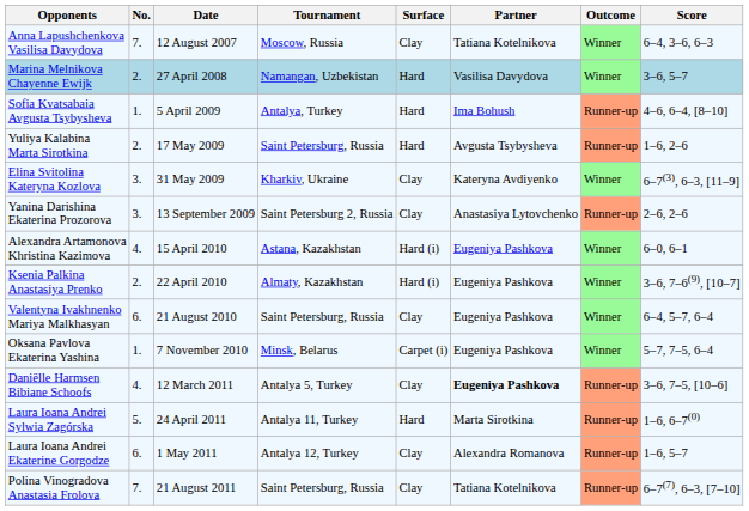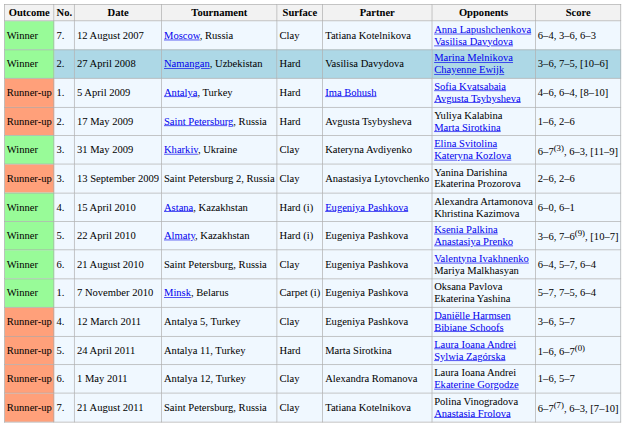columns swapped: Outcome <-> Opponents
27 April 2008 | Score: 3–6, 5–7 -> 3–6, 7–5, [10–6]
22 April 2010 | No.: 2. -> 5.
12 March 2011 | Partner: bold -> normal
12 March 2011 | Score: 3–6, 7–5, [10–6] -> 3–6, 5–7
